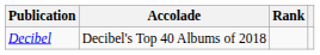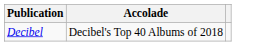- column: Rank
